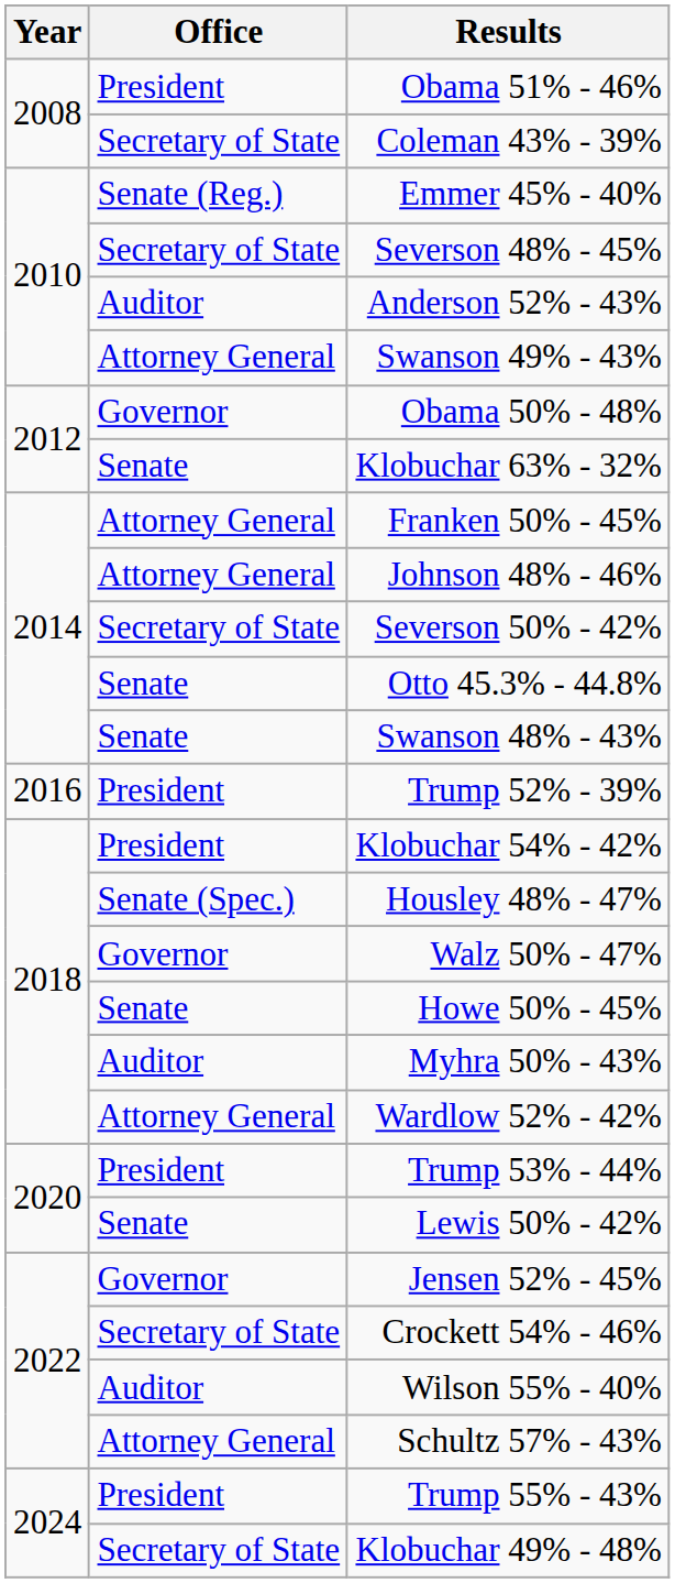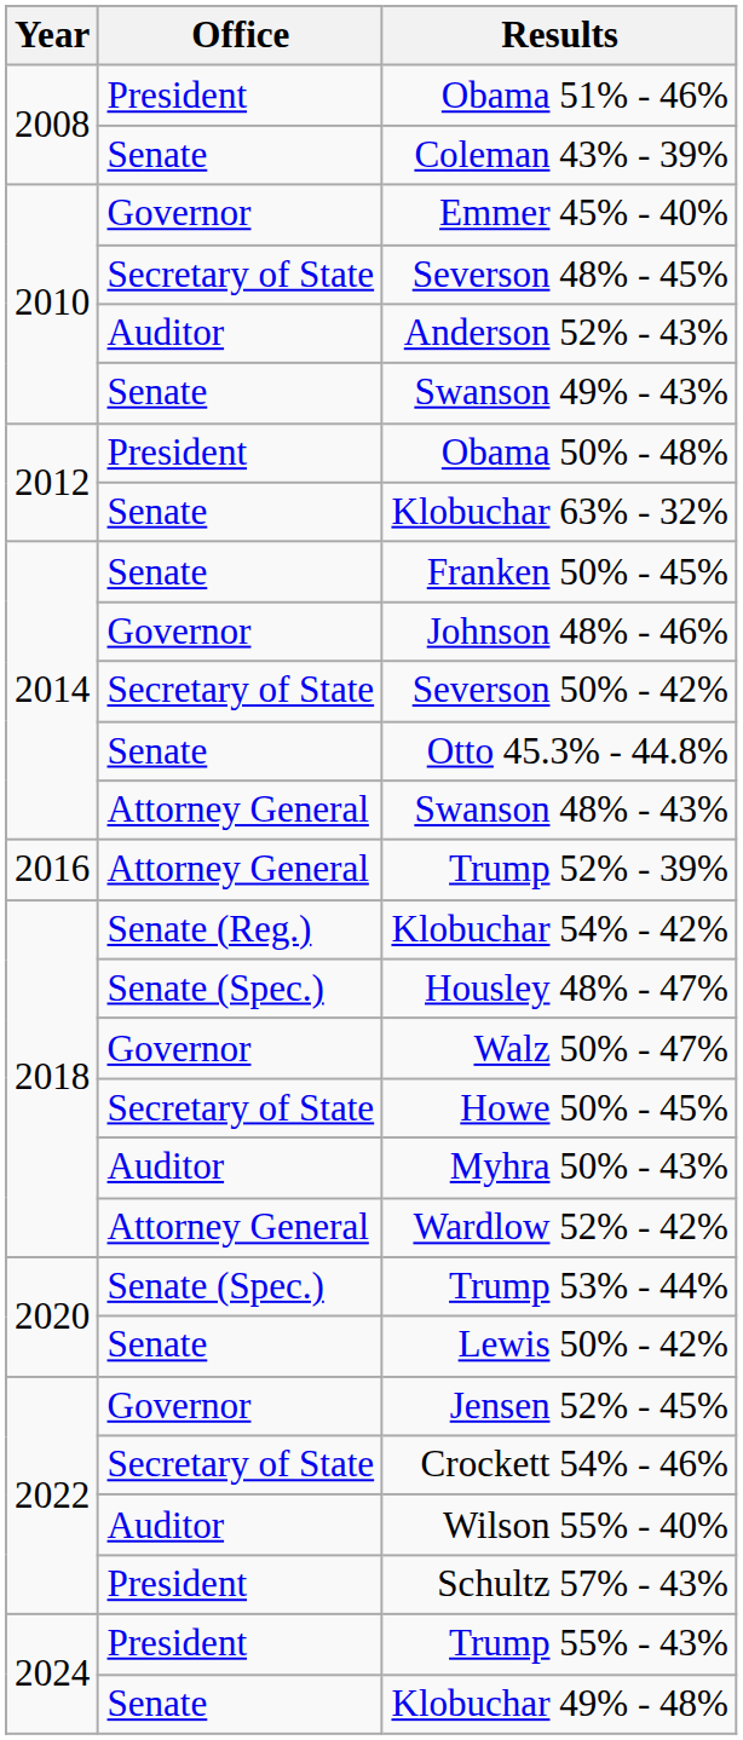Coleman 43% - 39% | Office: Secretary of State -> Senate
Emmer 45% - 40% | Office: Senate (Reg.) -> Governor
Swanson 49% - 43% | Office: Attorney General -> Senate
Obama 50% - 48% | Office: Governor -> President
Franken 50% - 45% | Office: Attorney General -> Senate
Johnson 48% - 46% | Office: Attorney General -> Governor
Swanson 48% - 43% | Office: Senate -> Attorney General
Trump 52% - 39% | Office: President -> Attorney General
Klobuchar 54% - 42% | Office: President -> Senate (Reg.)
Howe 50% - 45% | Office: Senate -> Secretary of State
Trump 53% - 44% | Office: President -> Senate (Spec.)
Schultz 57% - 43% | Office: Attorney General -> President
Klobuchar 49% - 48% | Office: Secretary of State -> Senate
